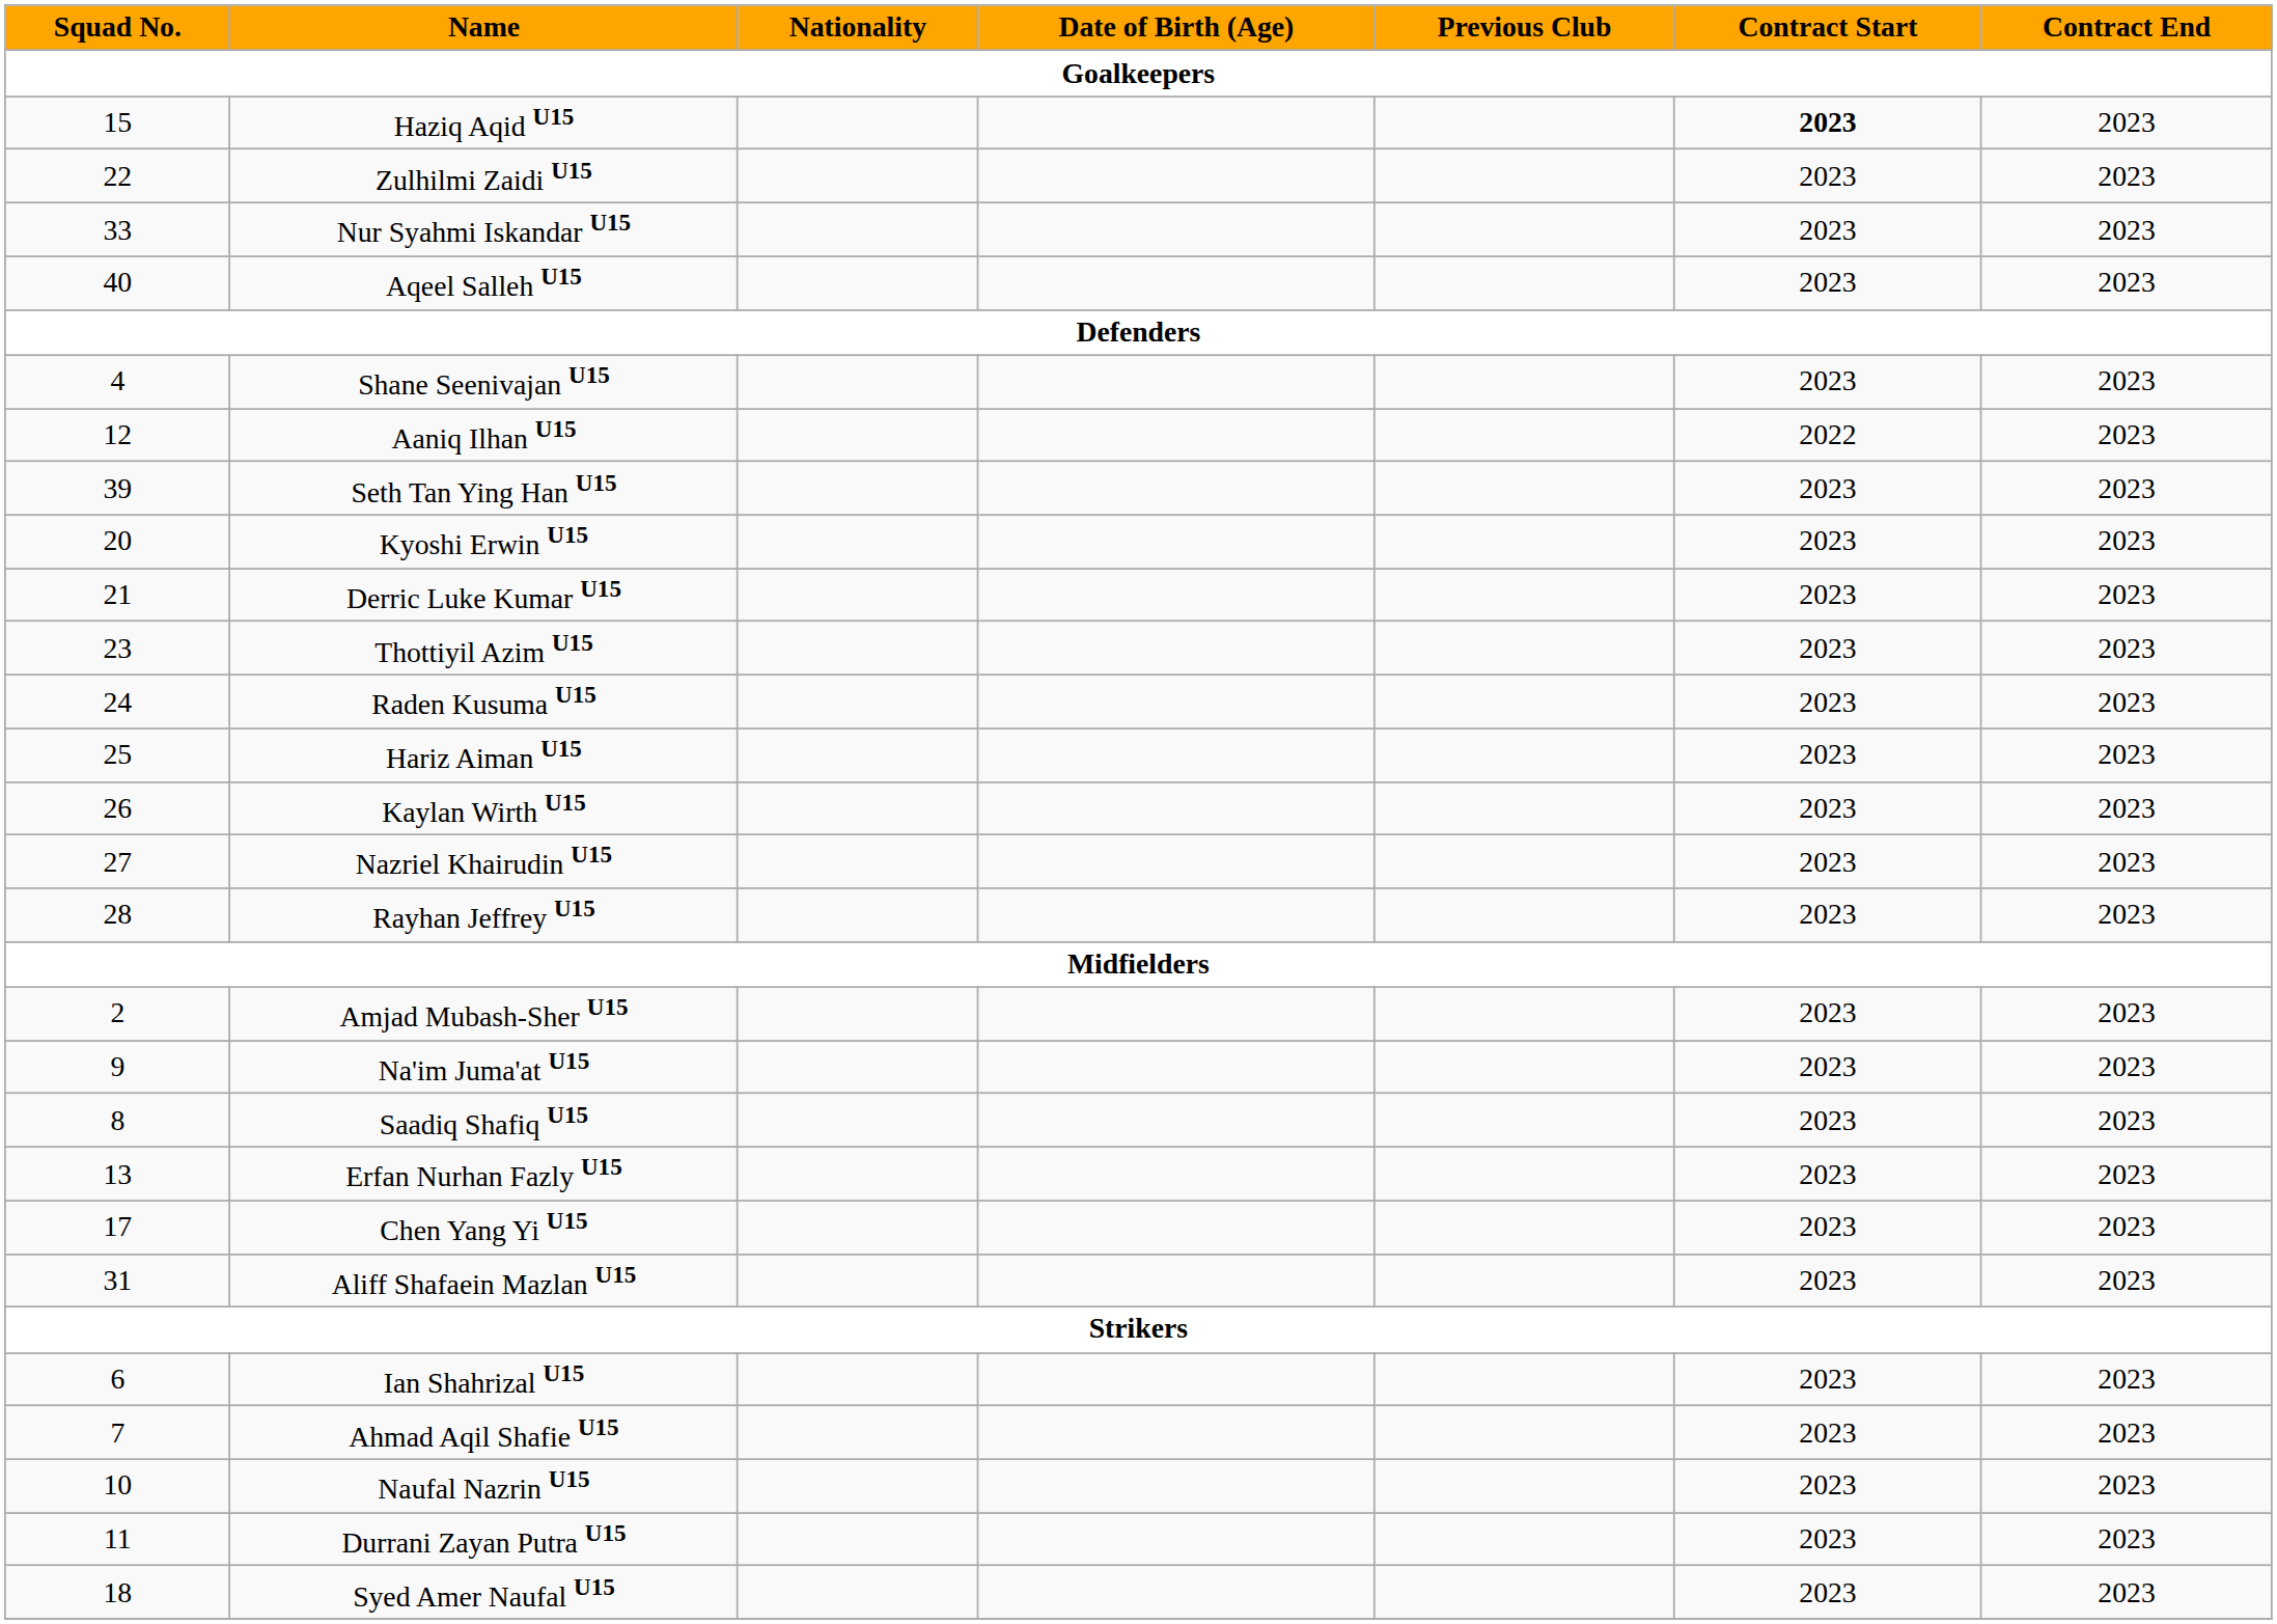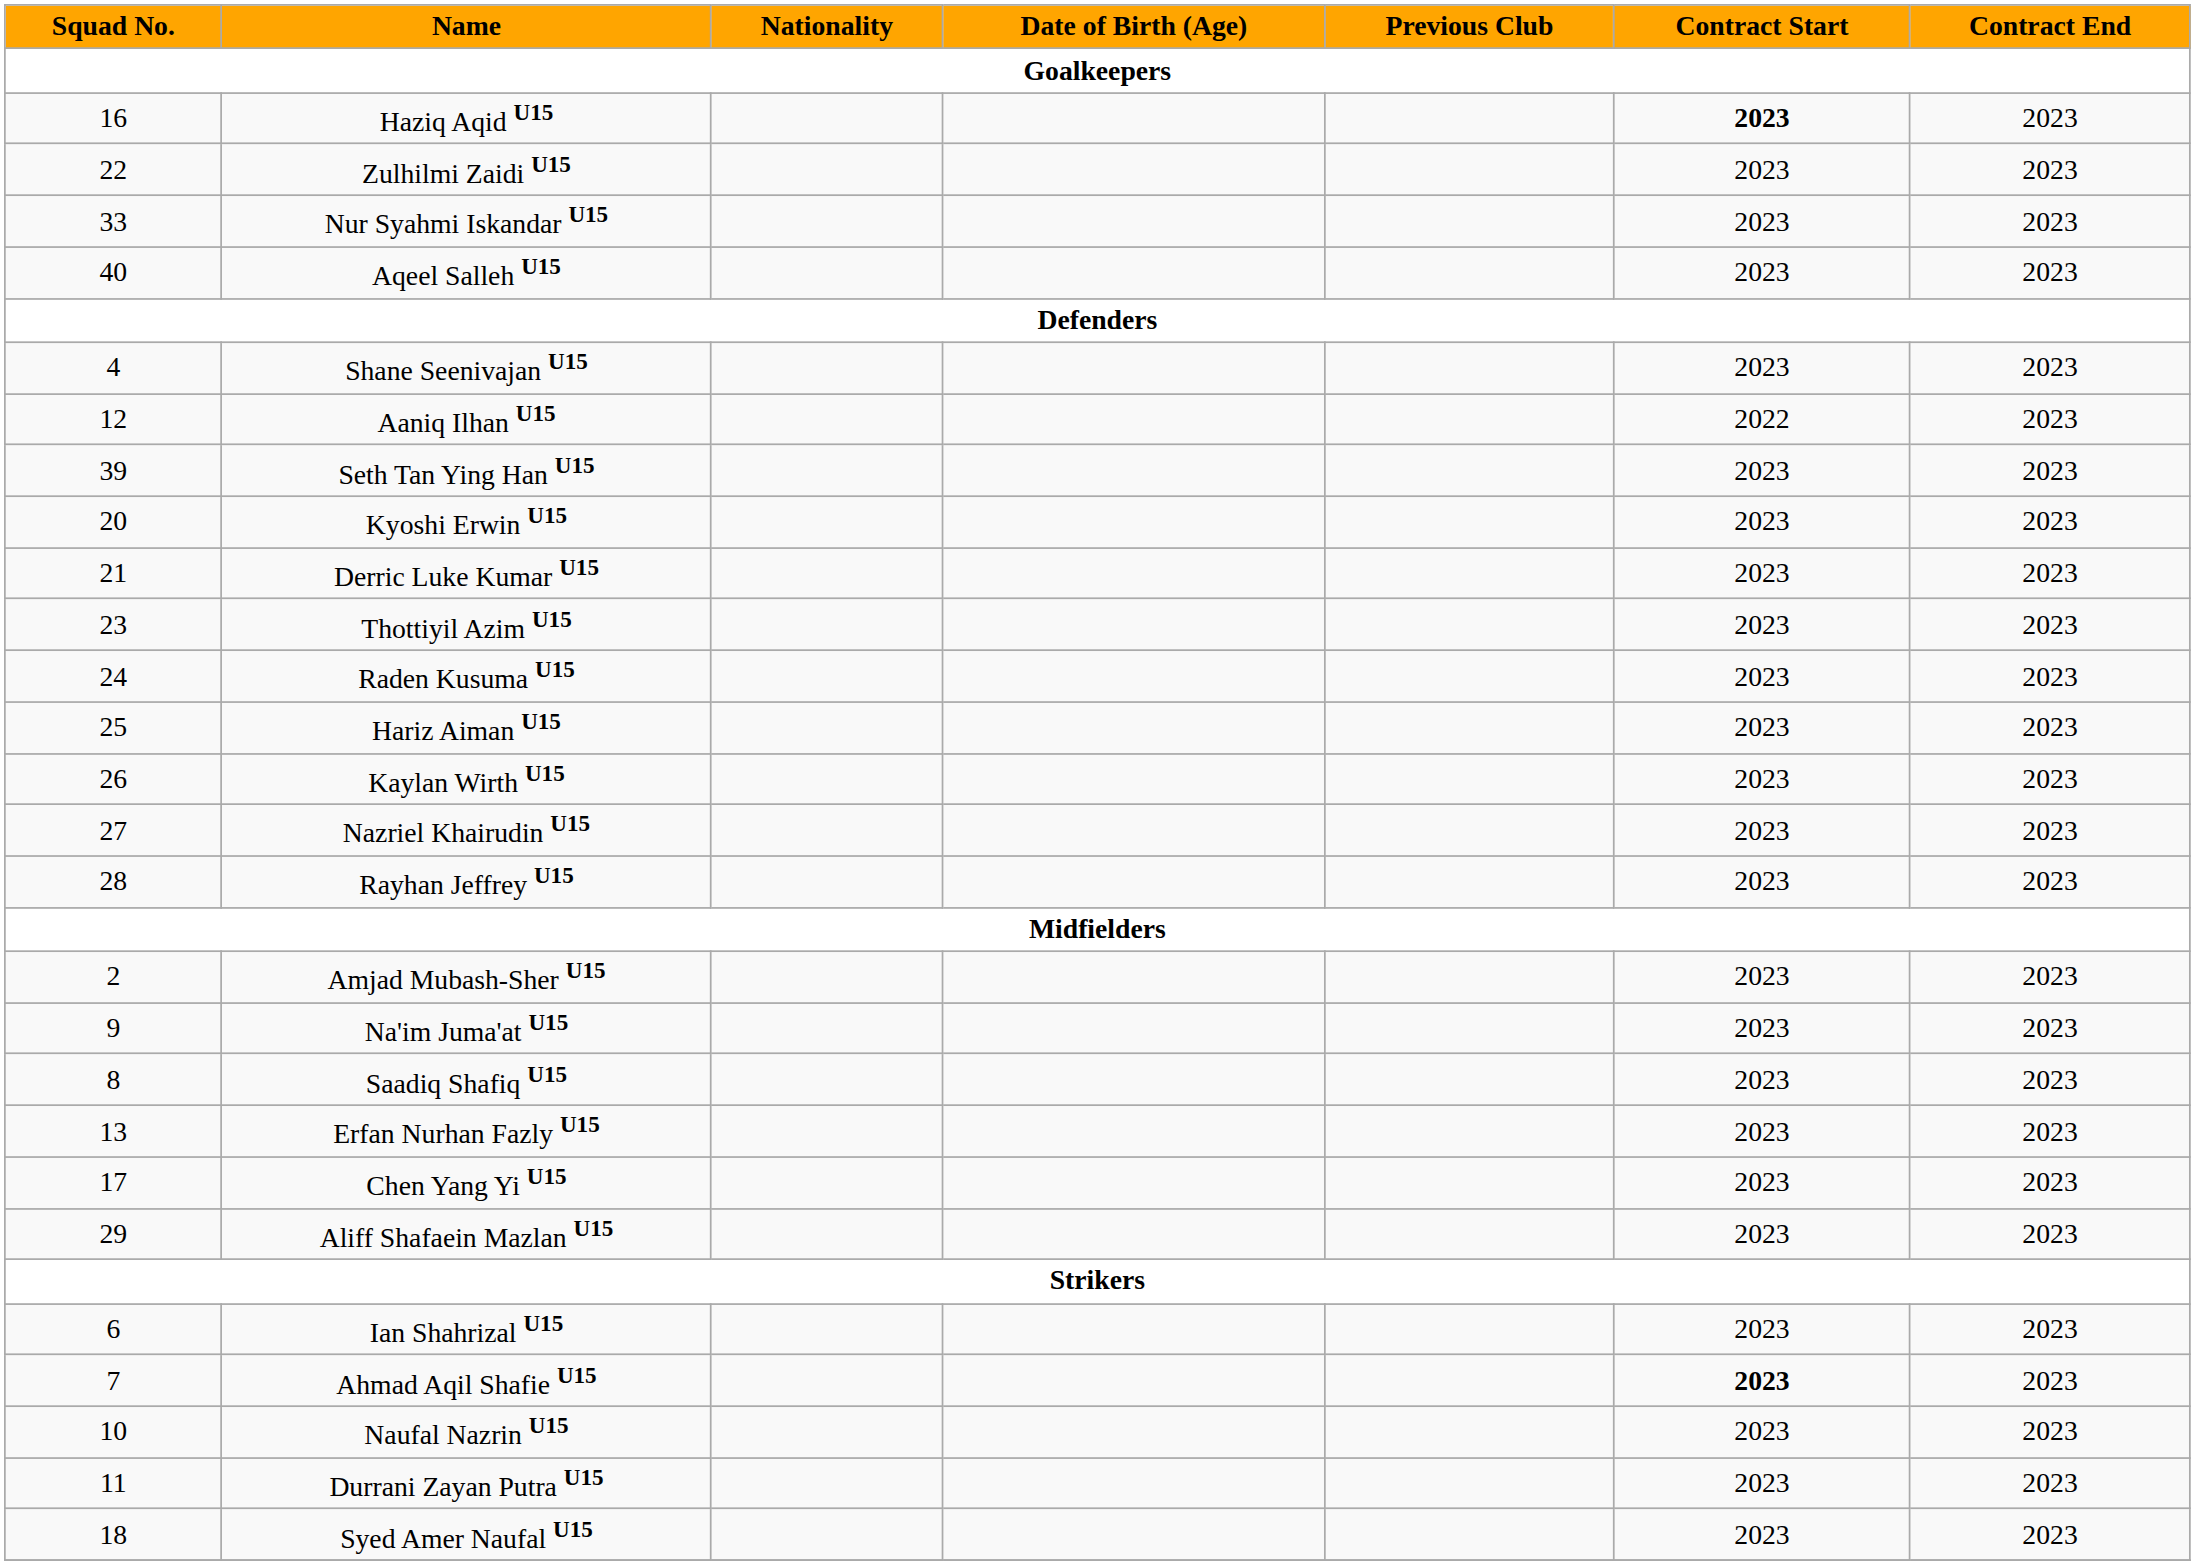Haziq Aqid U15 | Squad No.: 15 -> 16
Aliff Shafaein Mazlan U15 | Squad No.: 31 -> 29
Ahmad Aqil Shafie U15 | Contract Start: normal -> bold
